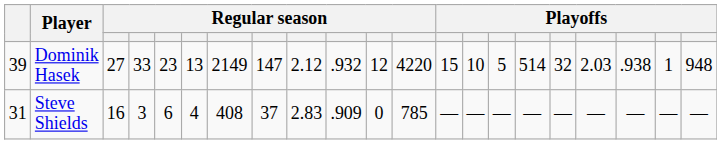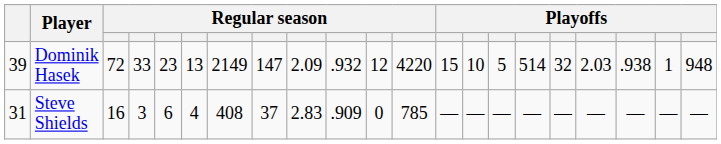Dominik Hasek | column 3: 27 -> 72
Dominik Hasek | column 9: 2.12 -> 2.09
